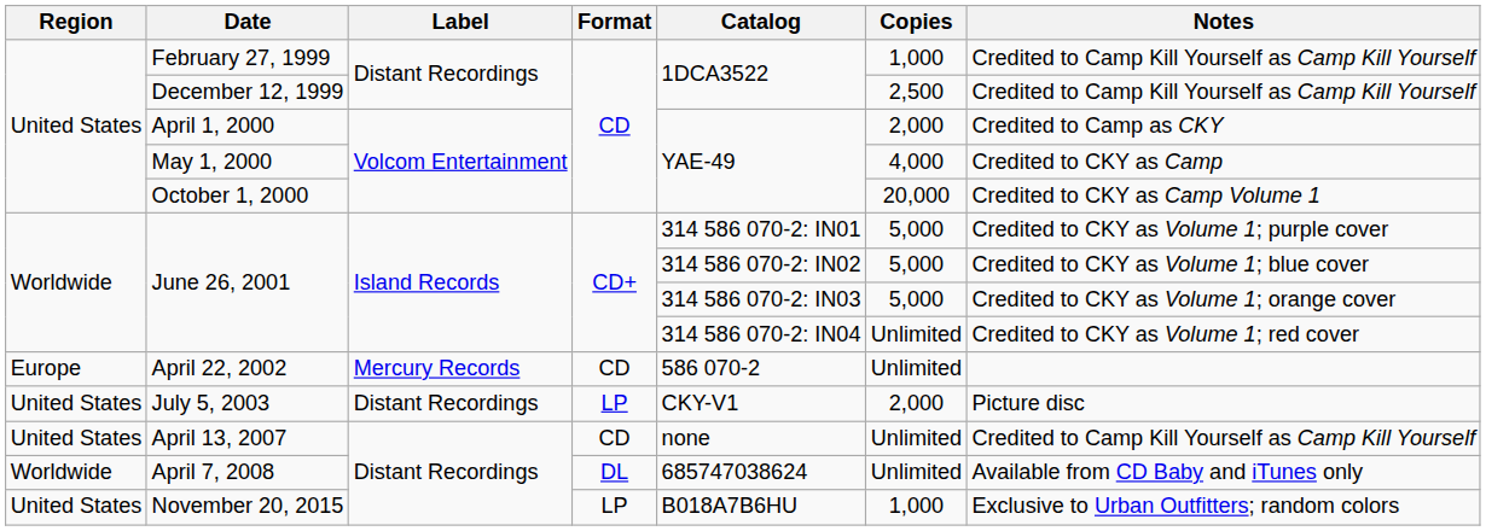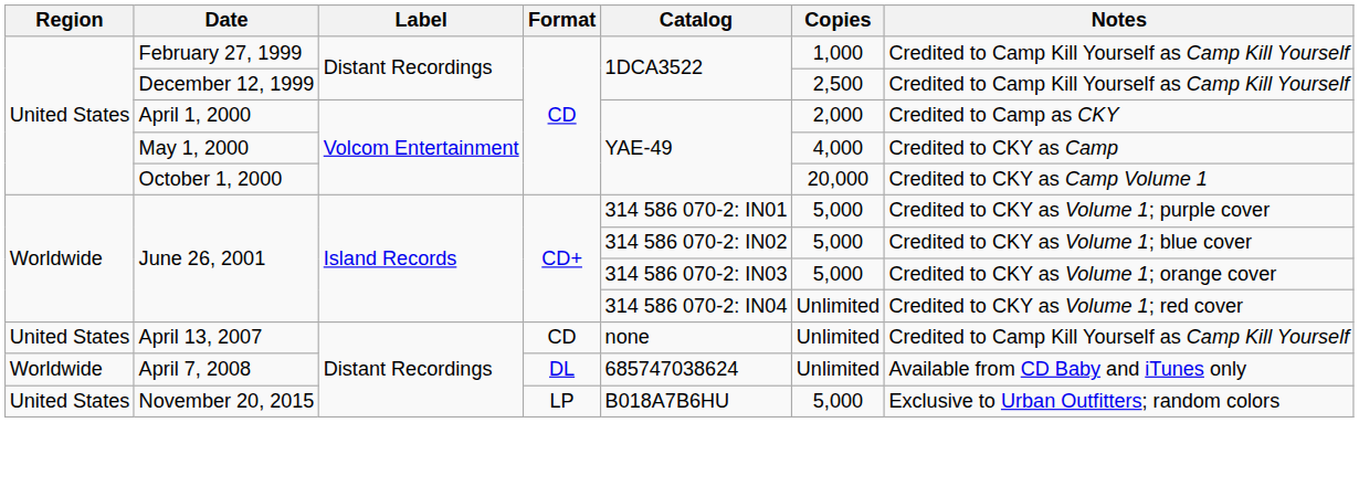- row: Europe | April 22, 2002 | Mercury Records | CD | 586 070-2 | Unlimited
- row: United States | July 5, 2003 | Distant Recordings | LP | CKY-V1 | 2,000 | Picture disc
November 20, 2015 | Copies: 1,000 -> 5,000
